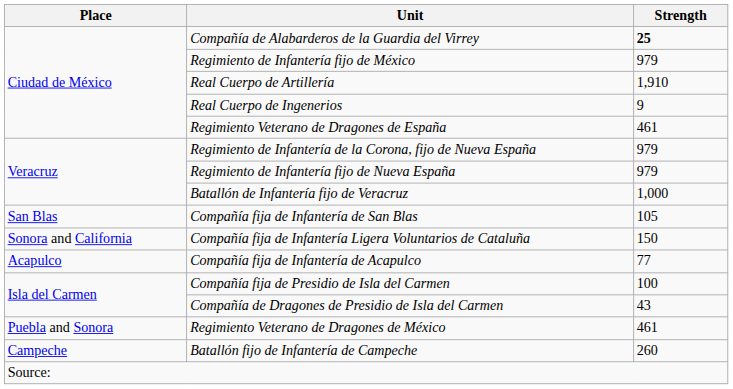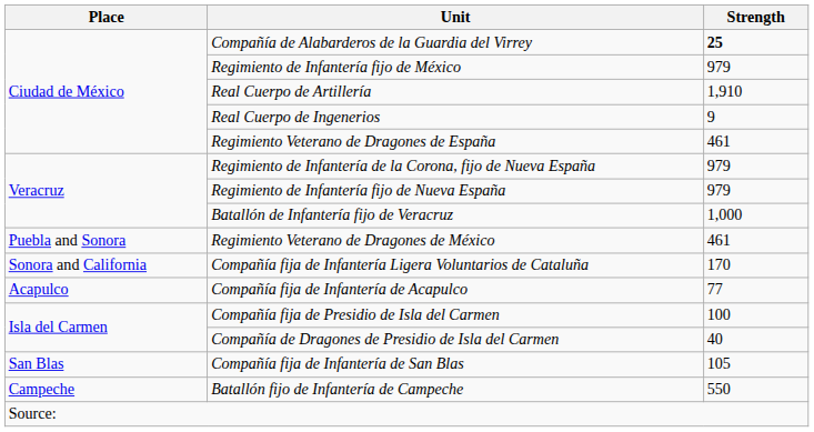rows swapped: Regimiento Veterano de Dragones de México <-> Compañía fija de Infantería de San Blas
Compañía fija de Infantería Ligera Voluntarios de Cataluña | Strength: 150 -> 170
Compañía de Dragones de Presidio de Isla del Carmen | Strength: 43 -> 40
Batallón fijo de Infantería de Campeche | Strength: 260 -> 550
